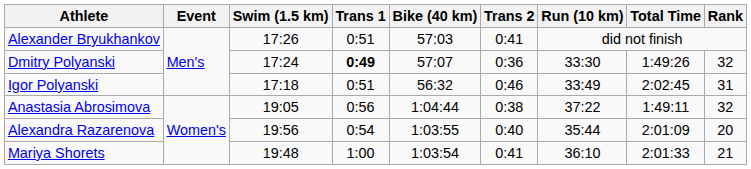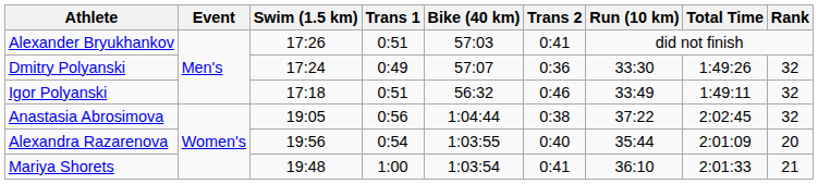Dmitry Polyanski | Trans 1: bold -> normal
Igor Polyanski | Total Time: 2:02:45 -> 1:49:11
Igor Polyanski | Rank: 31 -> 32
Anastasia Abrosimova | Total Time: 1:49:11 -> 2:02:45
